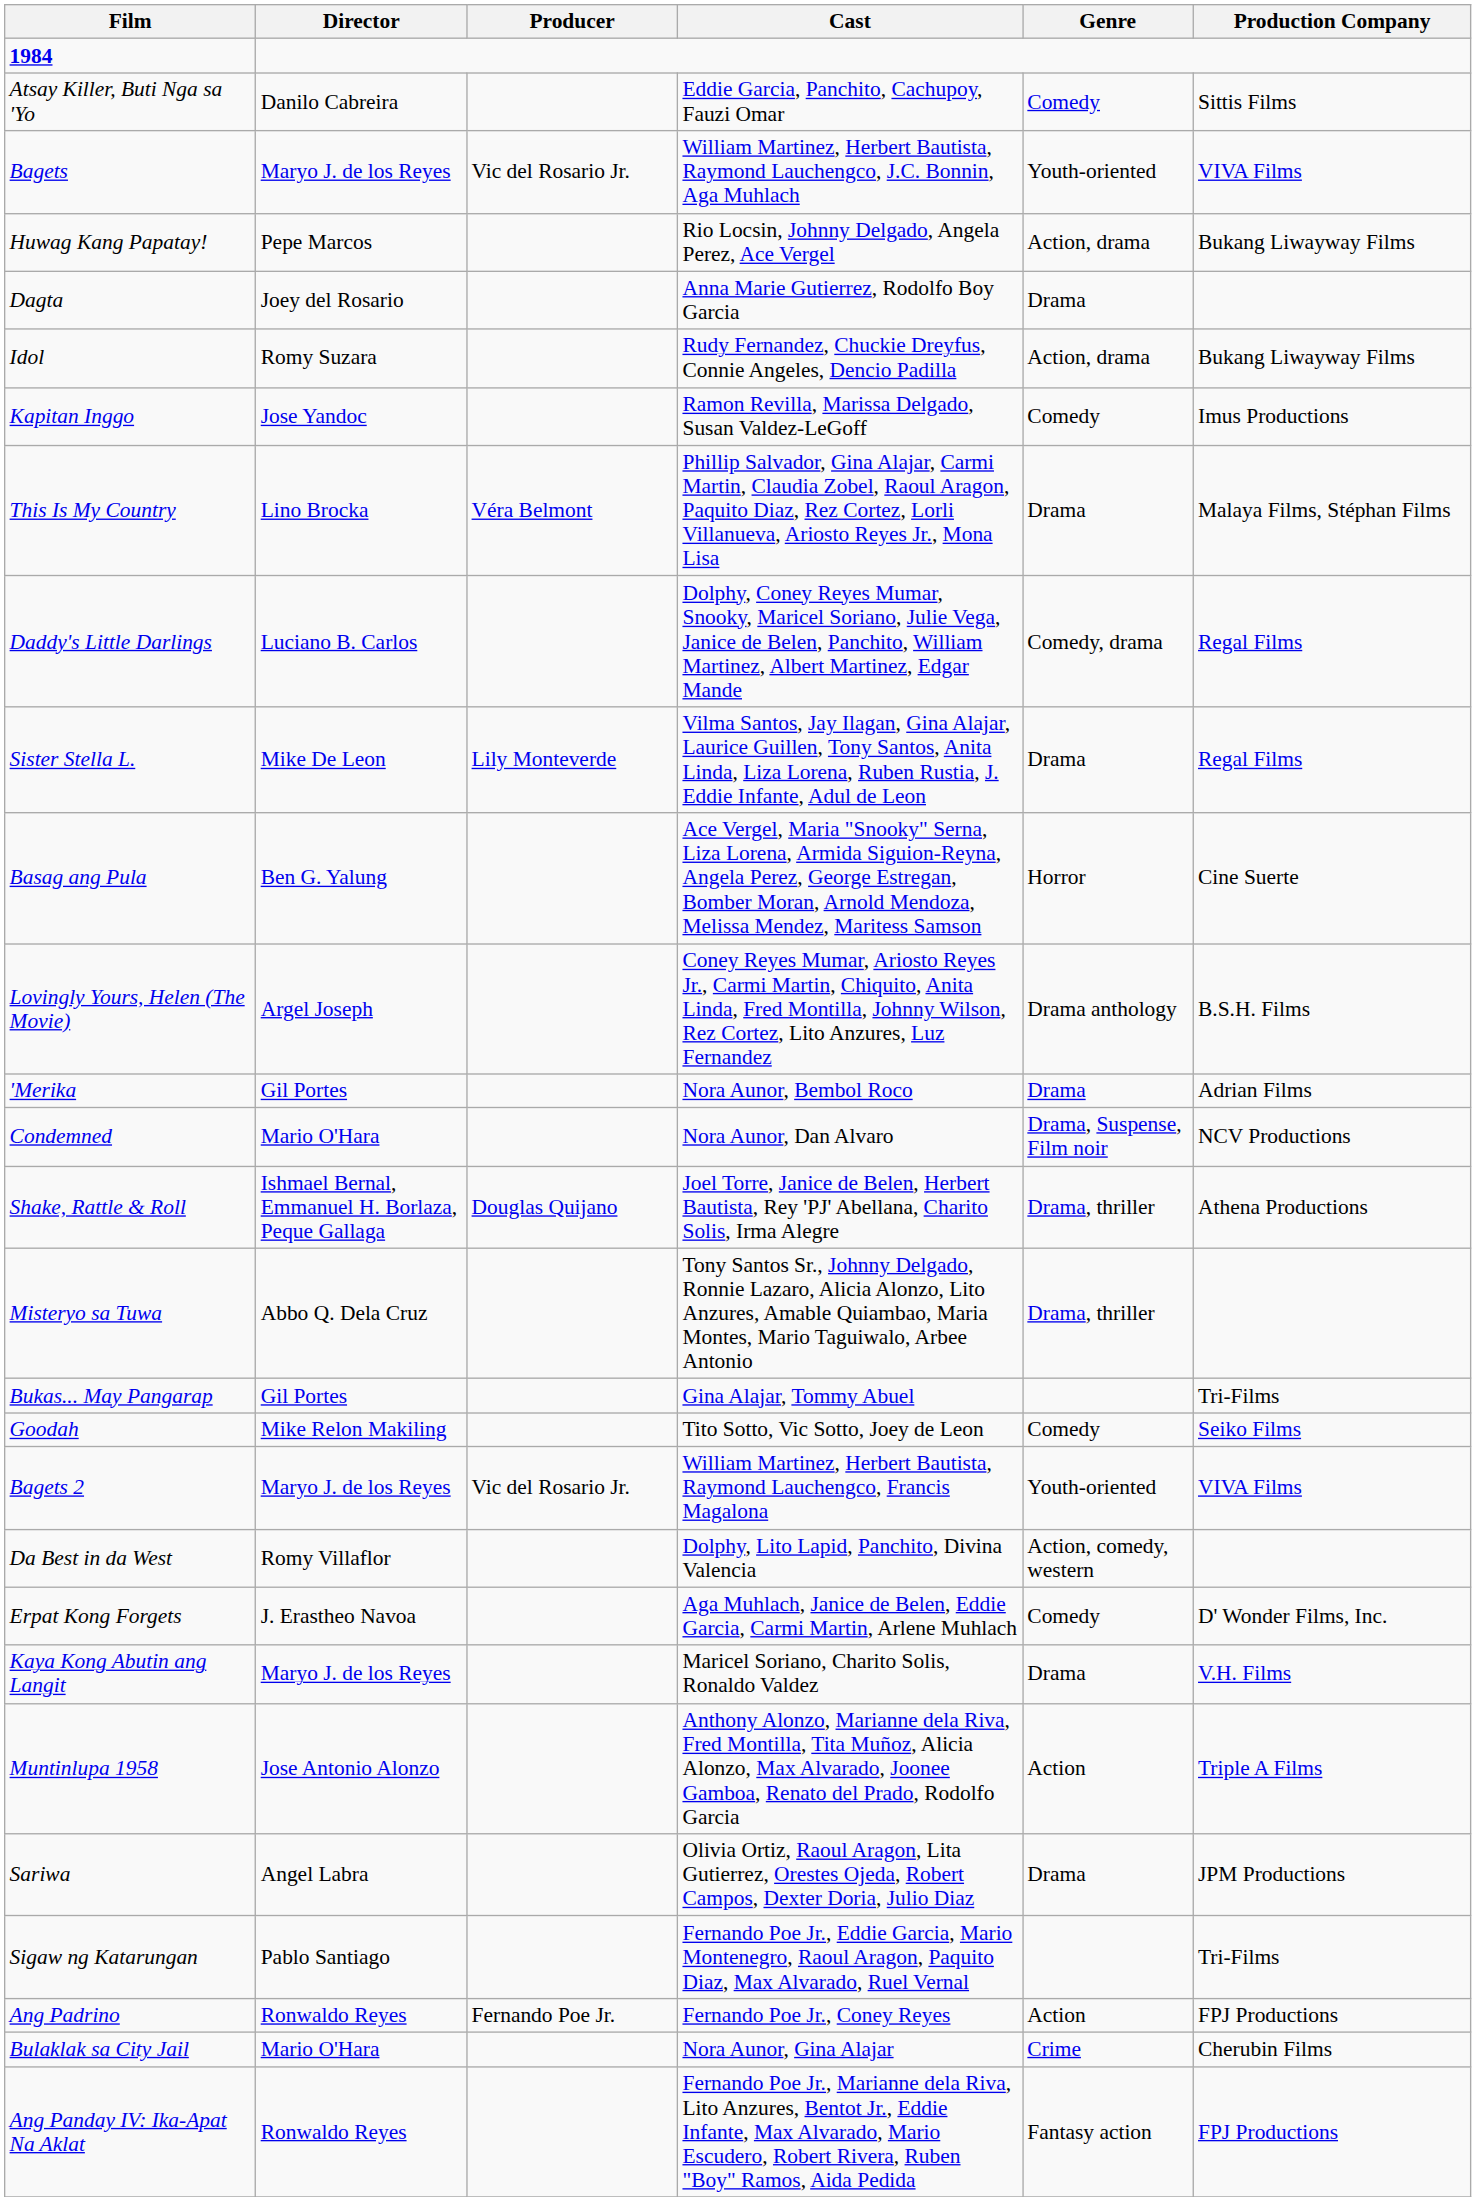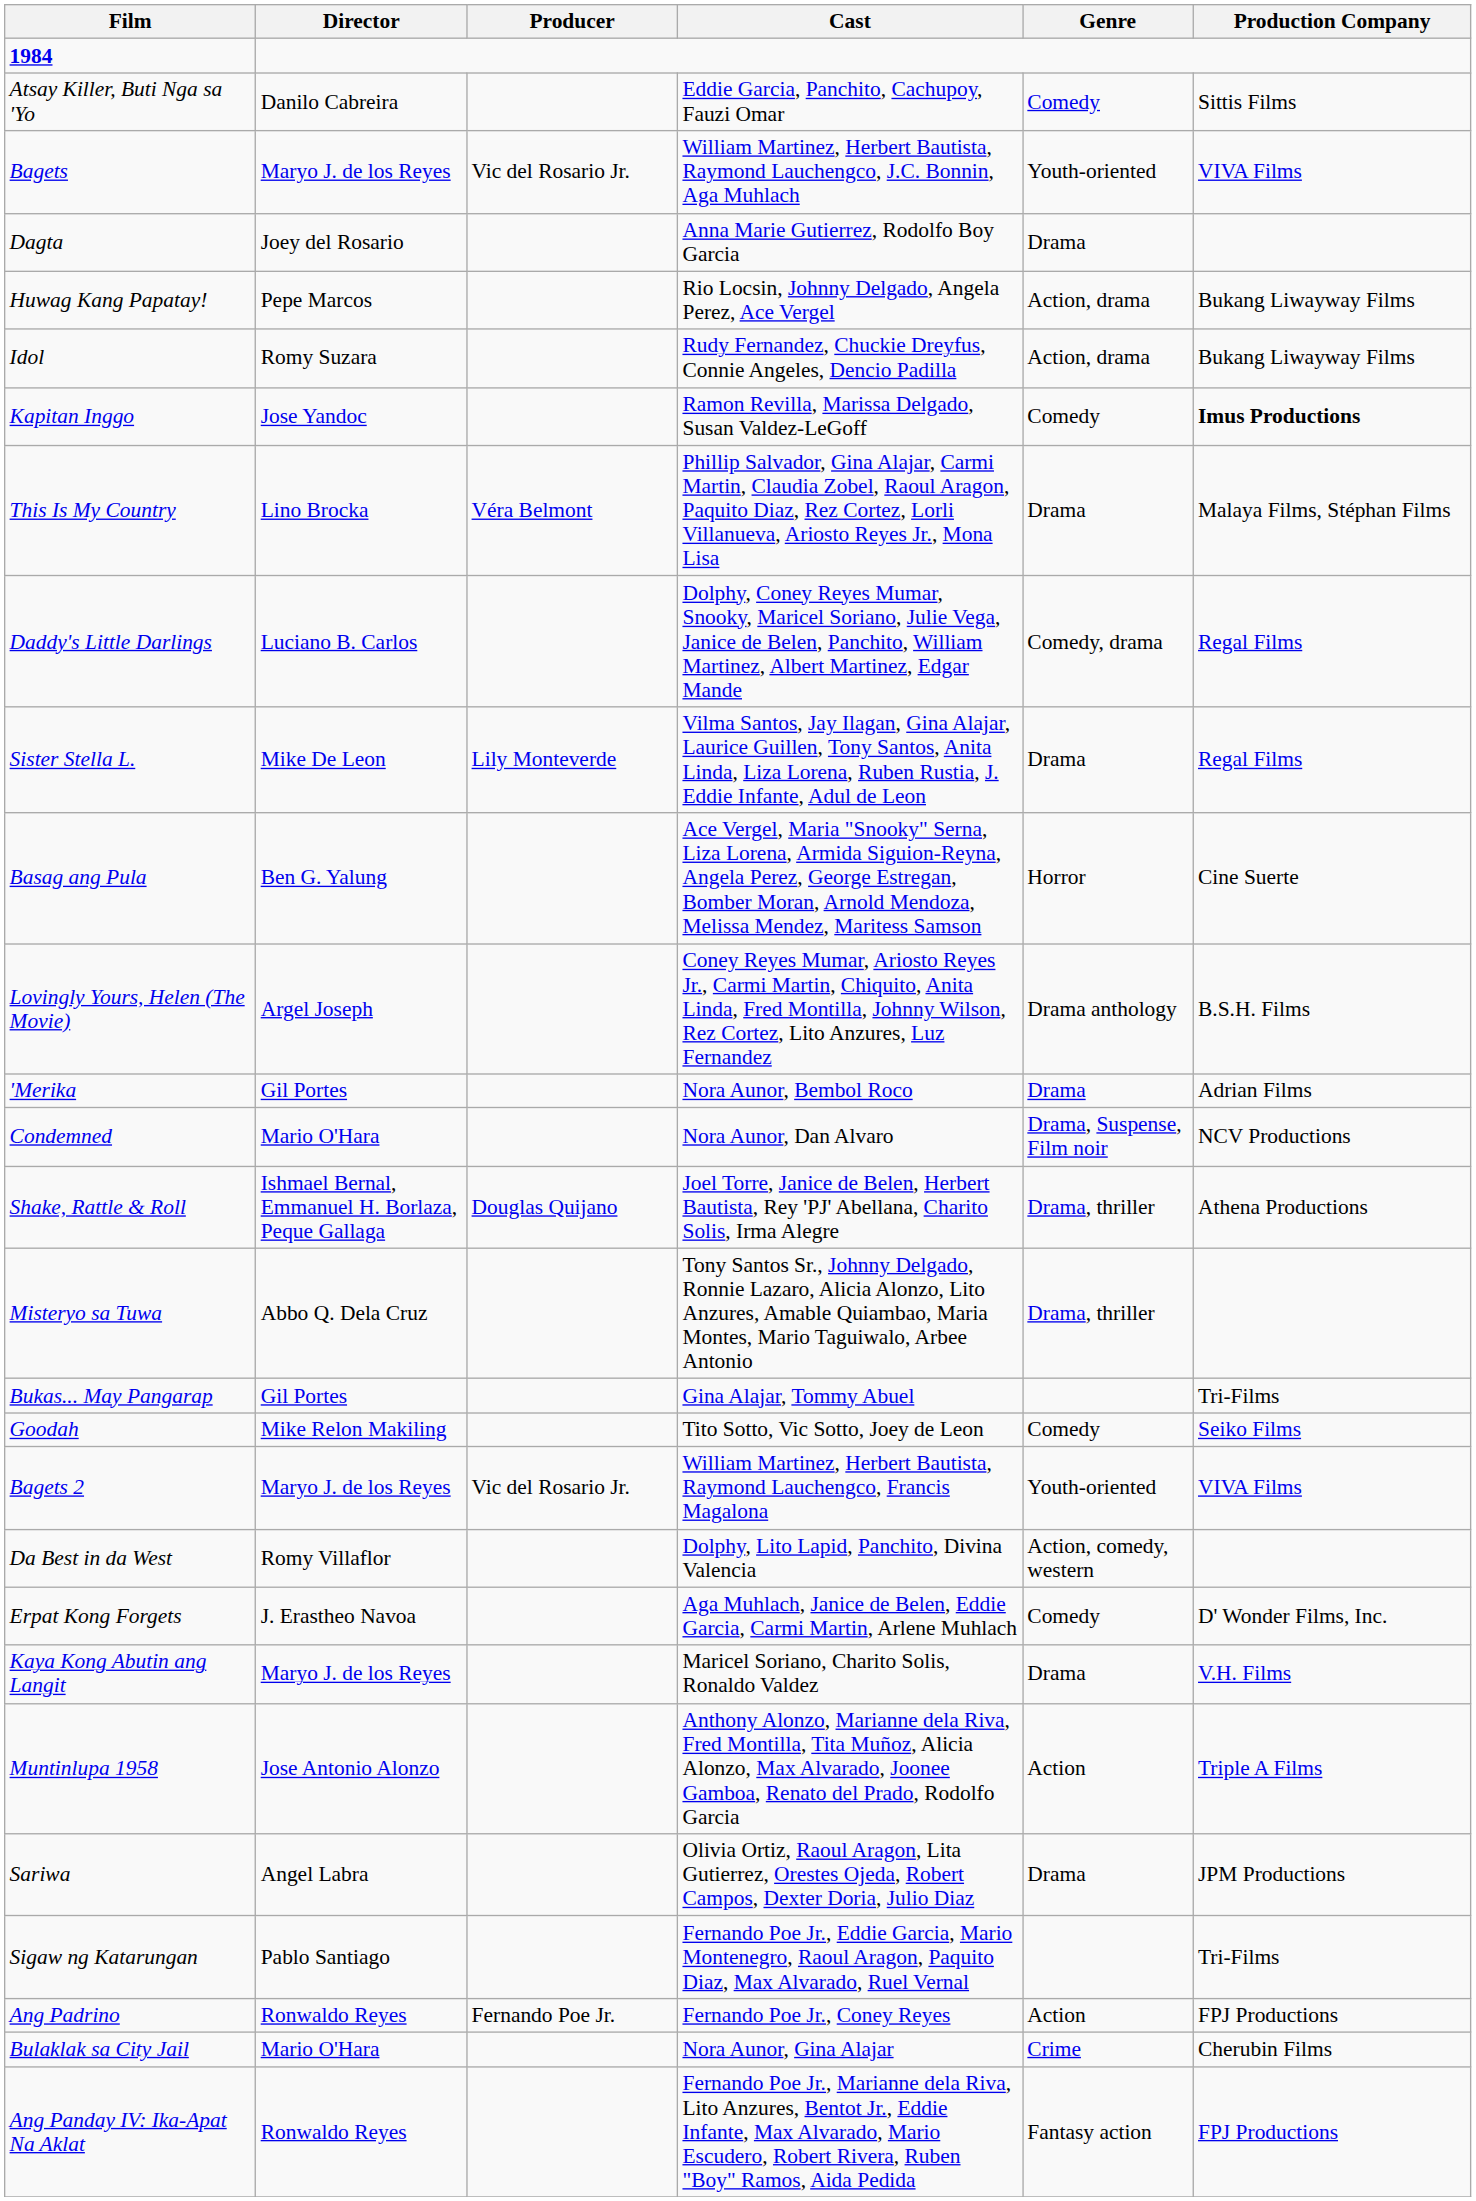rows swapped: Dagta <-> Huwag Kang Papatay!
Kapitan Inggo | Production Company: normal -> bold
